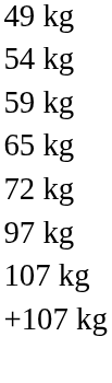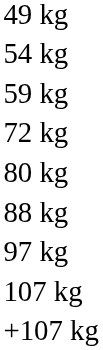- row: 65 kg
+ row: 80 kg
+ row: 88 kg
